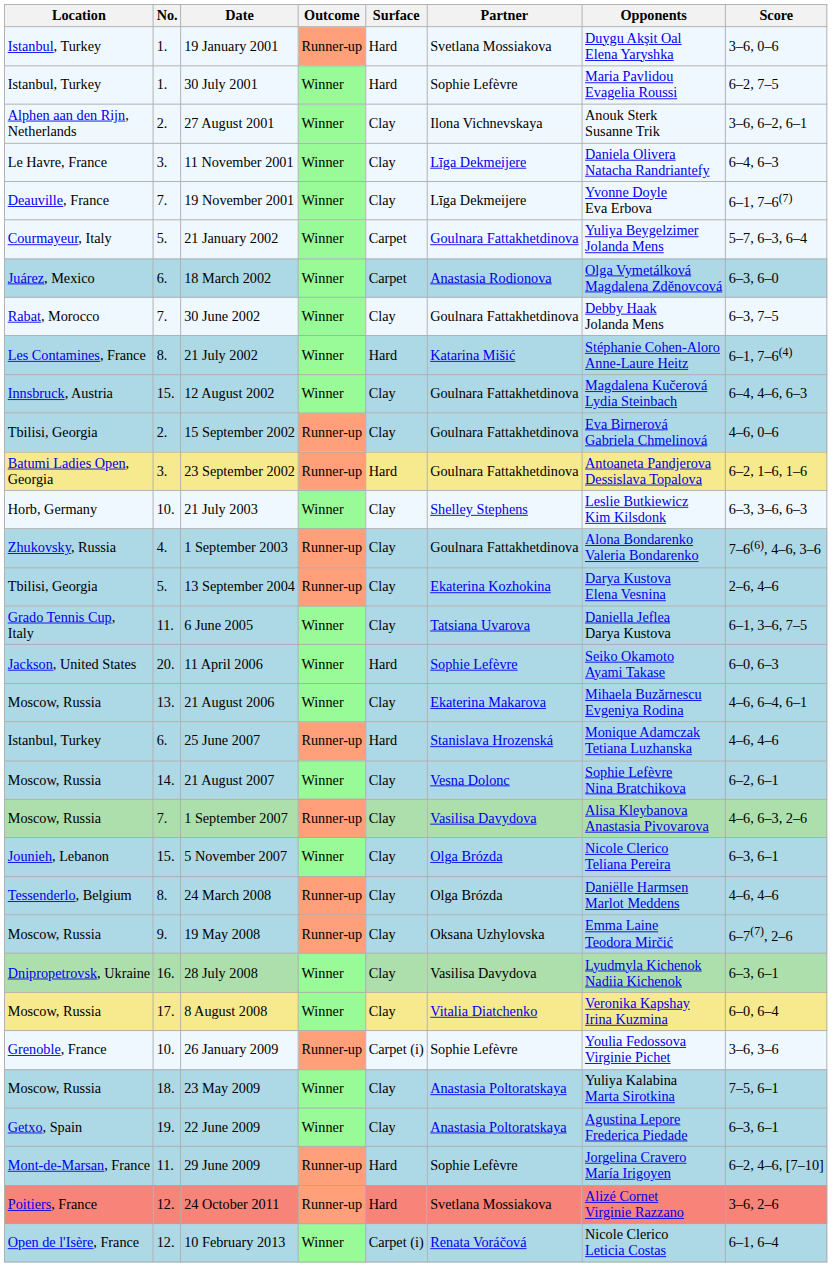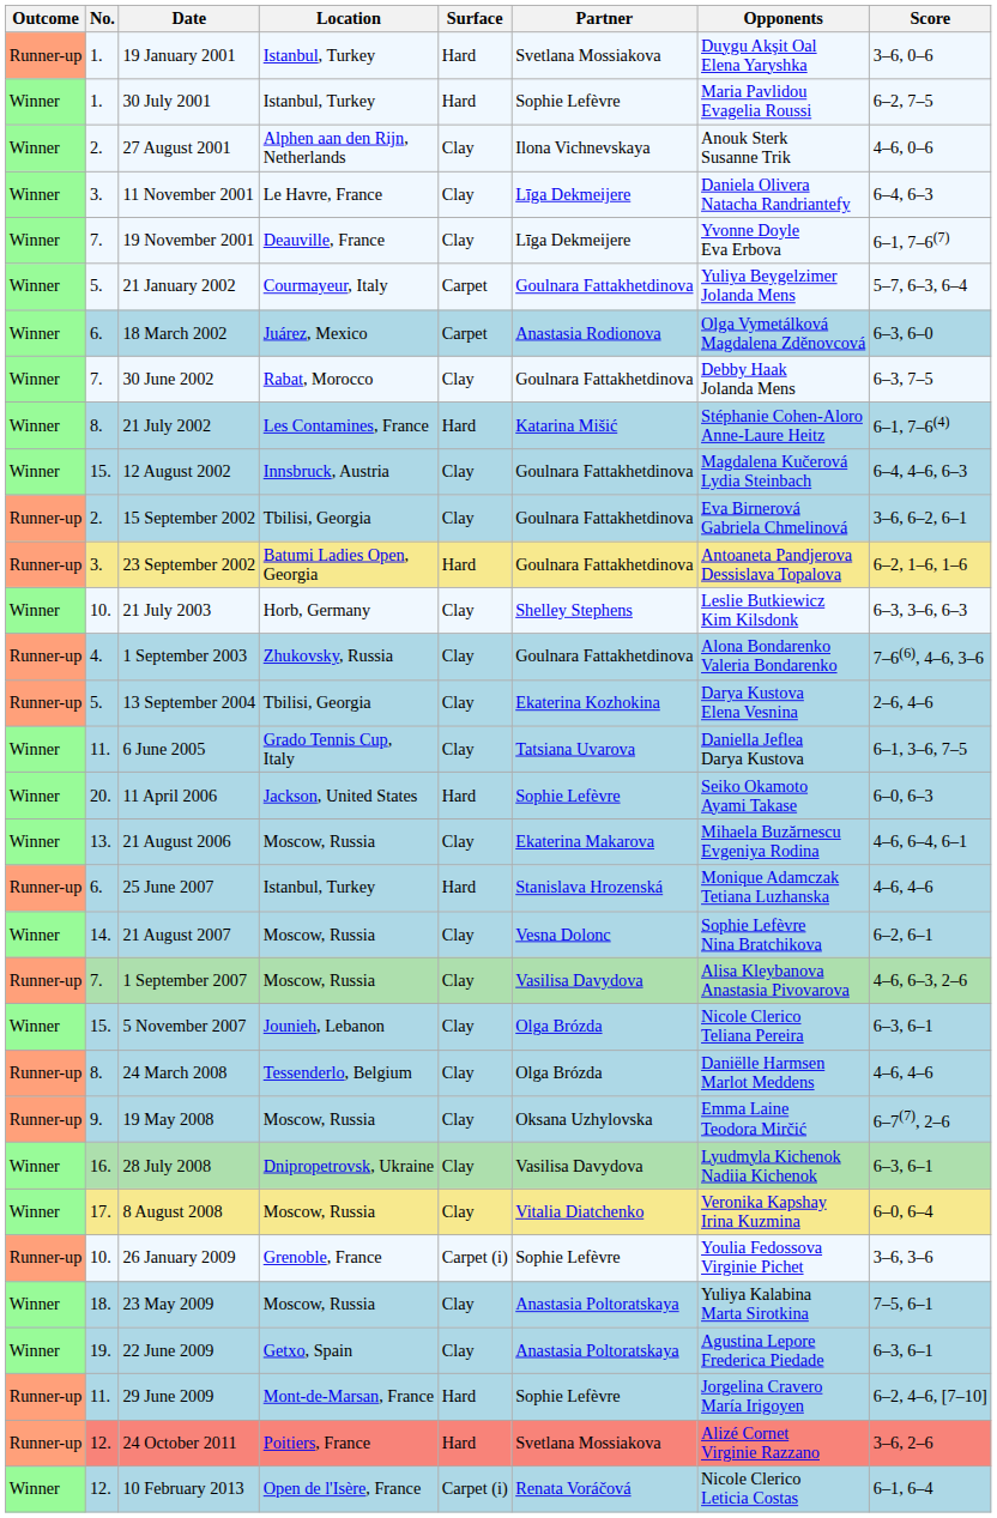columns swapped: Outcome <-> Location
27 August 2001 | Score: 3–6, 6–2, 6–1 -> 4–6, 0–6
15 September 2002 | Score: 4–6, 0–6 -> 3–6, 6–2, 6–1
